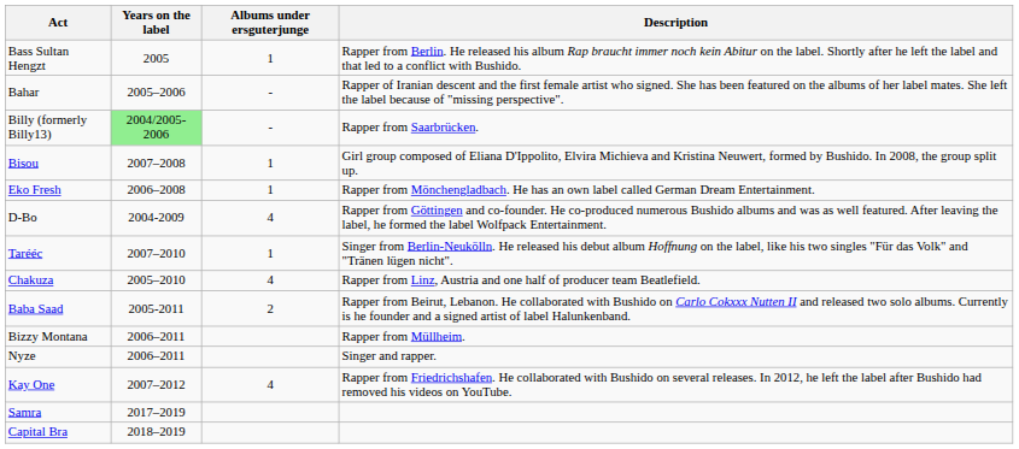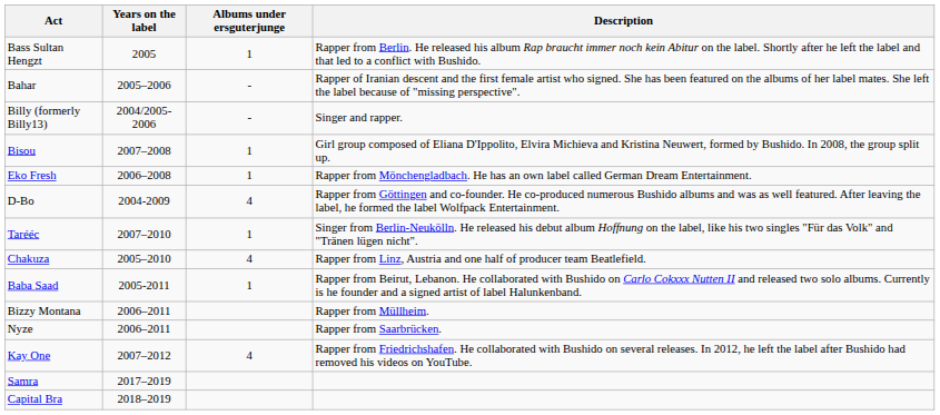Billy (formerly Billy13) | Years on the label: lightgreen background -> no background
Billy (formerly Billy13) | Description: Rapper from Saarbrücken. -> Singer and rapper.
Baba Saad | Albums under ersguterjunge: 2 -> 1
Nyze | Description: Singer and rapper. -> Rapper from Saarbrücken.
